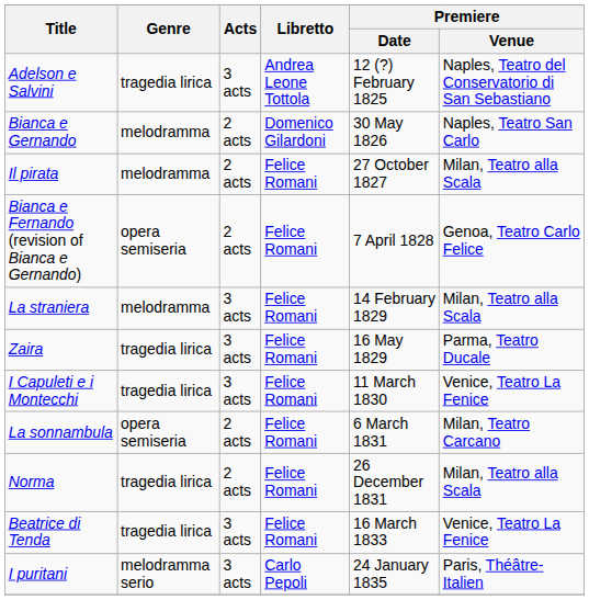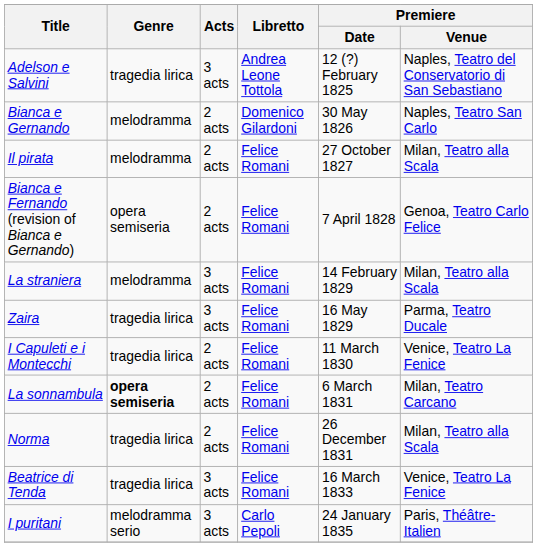I Capuleti e i Montecchi | Acts: 3 acts -> 2 acts
La sonnambula | Genre: normal -> bold
